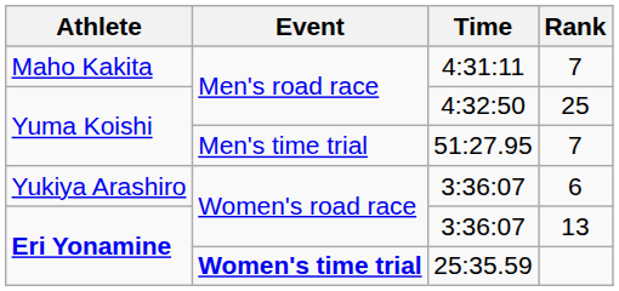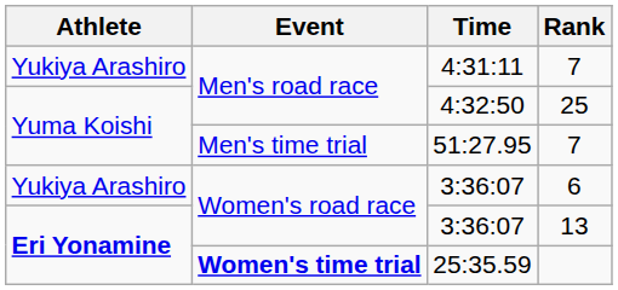4:31:11 | Athlete: Maho Kakita -> Yukiya Arashiro
